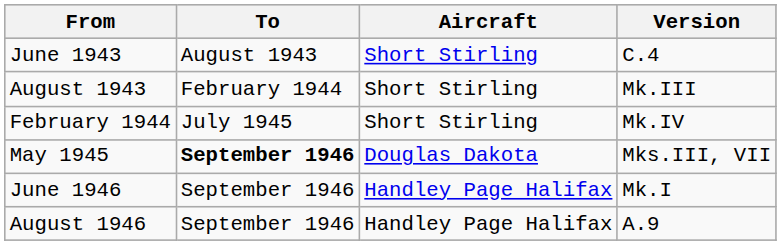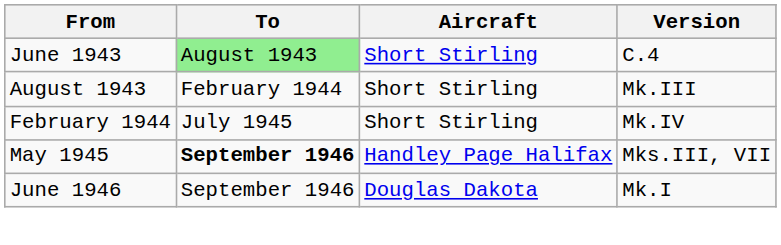June 1943 | To: no background -> lightgreen background
May 1945 | Aircraft: Douglas Dakota -> Handley Page Halifax
June 1946 | Aircraft: Handley Page Halifax -> Douglas Dakota
- row: August 1946 | September 1946 | Handley Page Halifax | A.9
